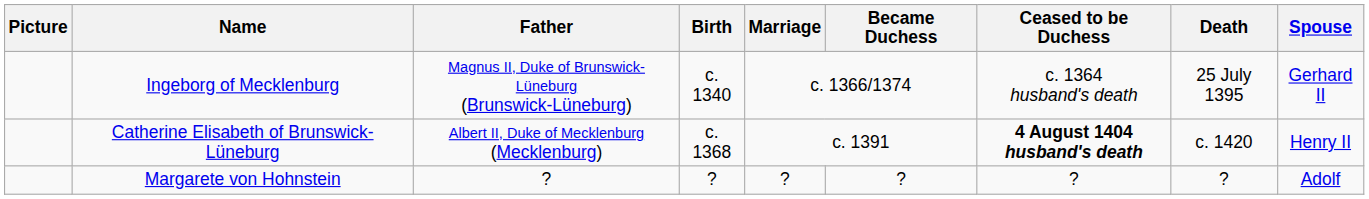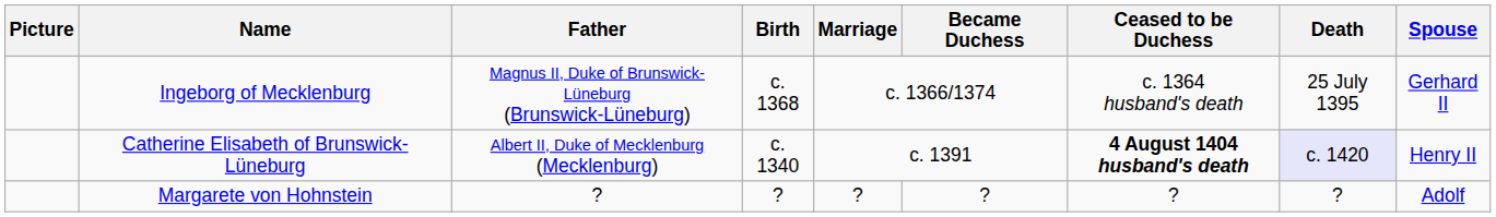Ingeborg of Mecklenburg | Birth: c. 1340 -> c. 1368
Catherine Elisabeth of Brunswick-Lüneburg | Birth: c. 1368 -> c. 1340
Catherine Elisabeth of Brunswick-Lüneburg | Death: no background -> lavender background
